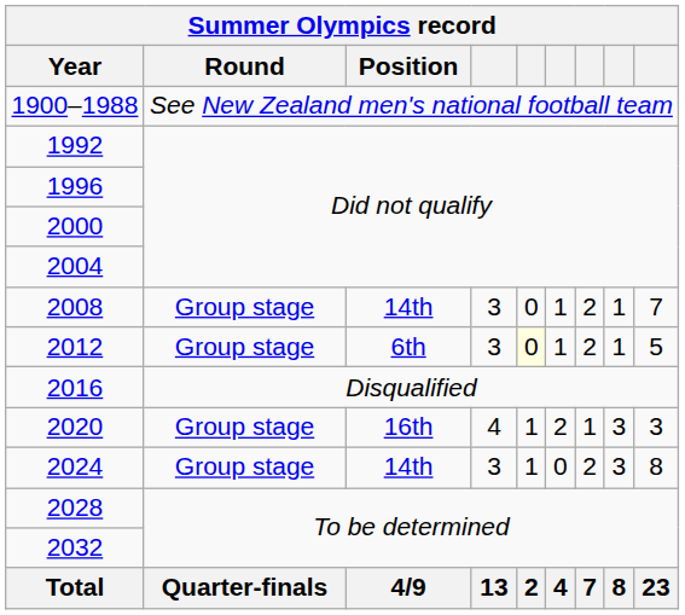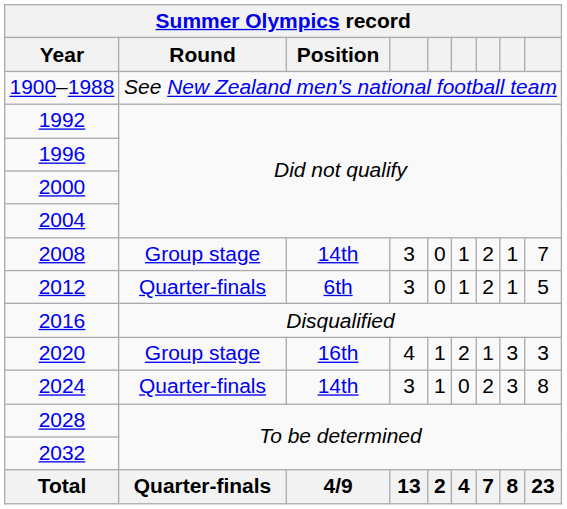2012 | Round: Group stage -> Quarter-finals
2012 | column 5: lightyellow background -> no background
2024 | Round: Group stage -> Quarter-finals
